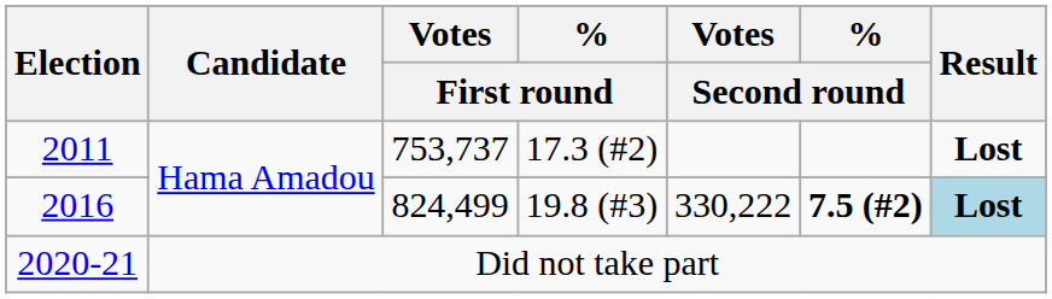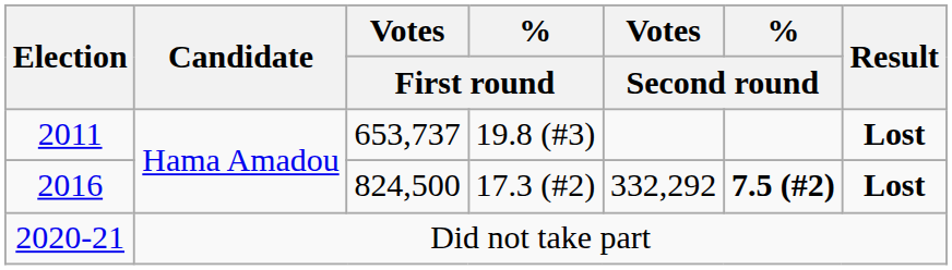2011 | Votes / First round: 753,737 -> 653,737
2011 | % / First round: 17.3 (#2) -> 19.8 (#3)
2016 | Votes / First round: 824,499 -> 824,500
2016 | % / First round: 19.8 (#3) -> 17.3 (#2)
2016 | Votes / Second round: 330,222 -> 332,292
2016 | Result: lightblue background -> no background
